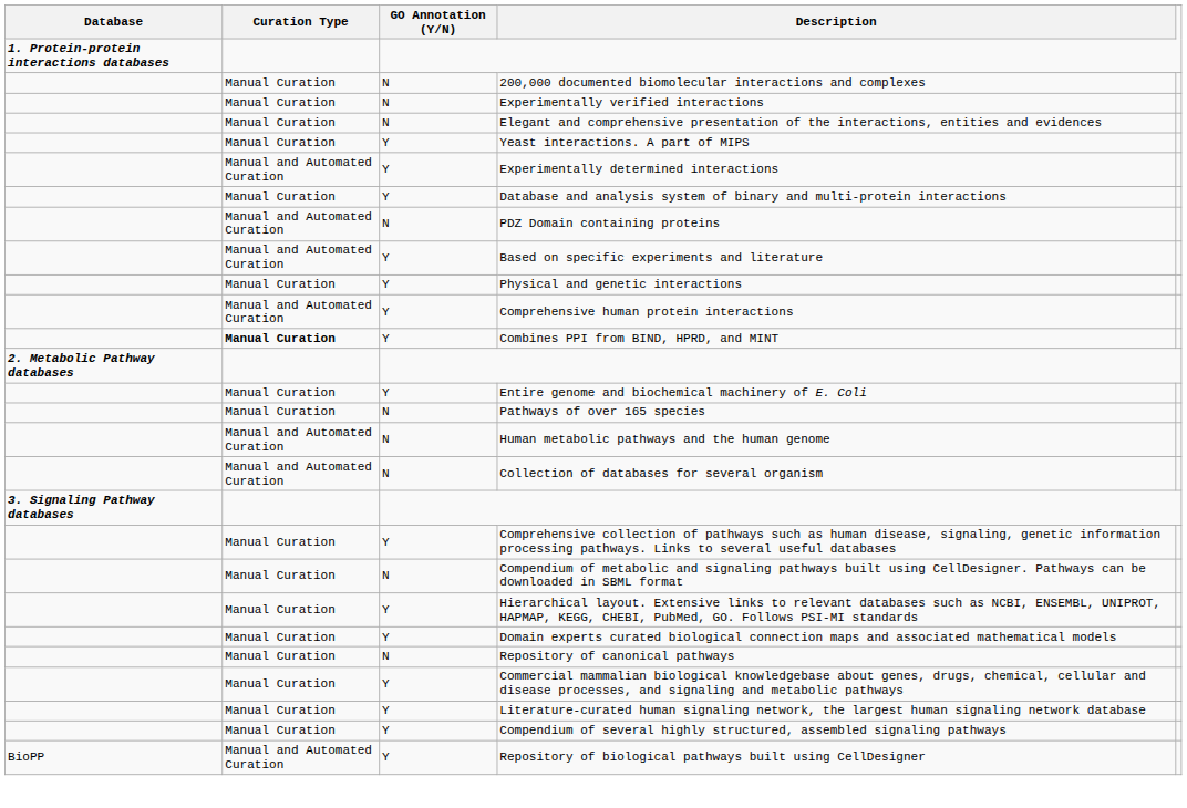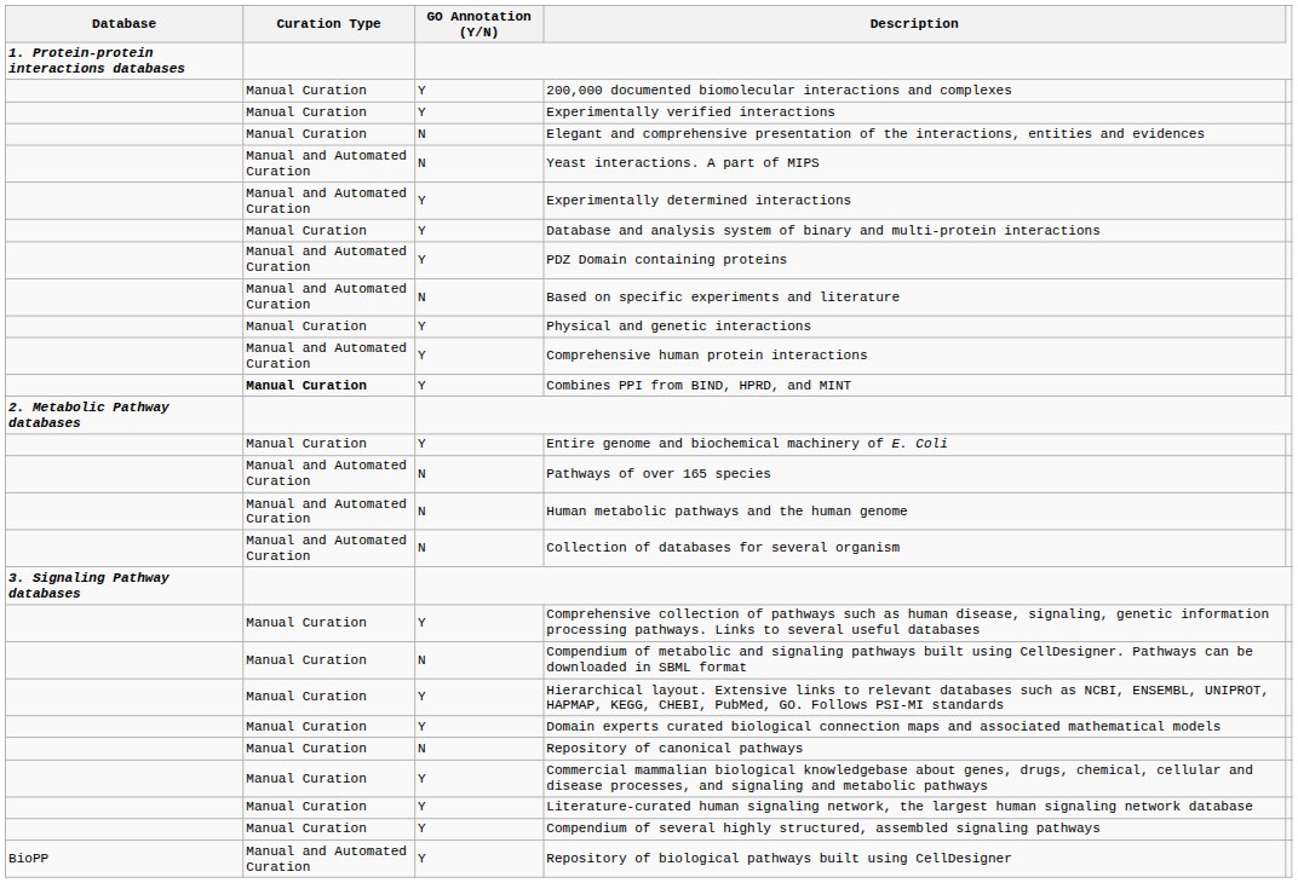200,000 documented biomolecular interactions and complexes | GO Annotation (Y/N): N -> Y
Experimentally verified interactions | GO Annotation (Y/N): N -> Y
Yeast interactions. A part of MIPS | Curation Type: Manual Curation -> Manual and Automated Curation
Yeast interactions. A part of MIPS | GO Annotation (Y/N): Y -> N
PDZ Domain containing proteins | GO Annotation (Y/N): N -> Y
Based on specific experiments and literature | GO Annotation (Y/N): Y -> N
Pathways of over 165 species | Curation Type: Manual Curation -> Manual and Automated Curation
